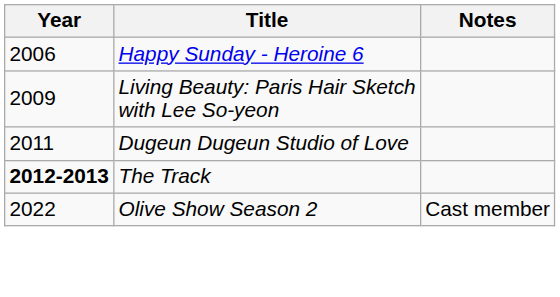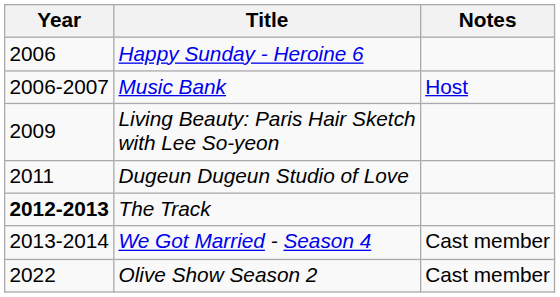+ row: 2006-2007 | Music Bank | Host
+ row: 2013-2014 | We Got Married - Season 4 | Cast member
